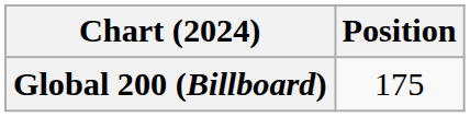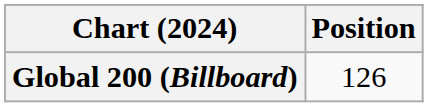Global 200 (Billboard) | Position: 175 -> 126
